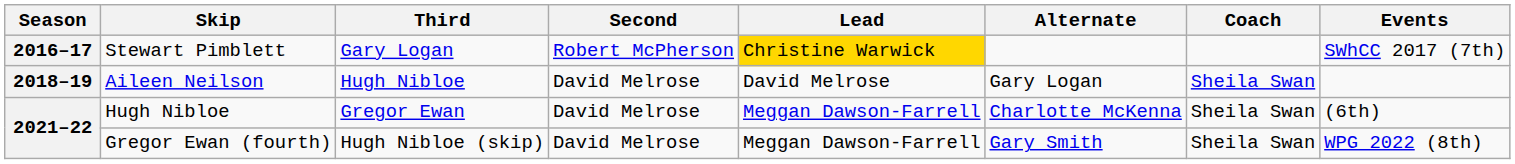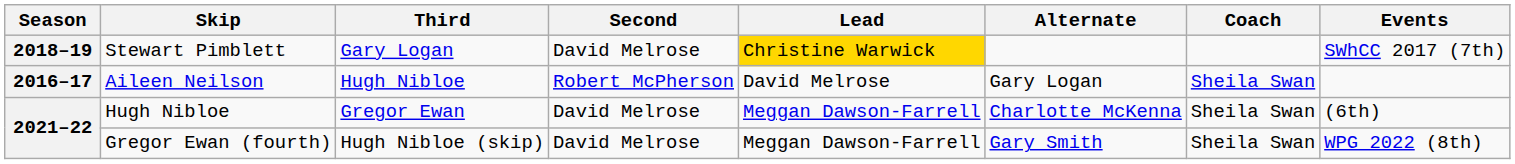Stewart Pimblett | Season: 2016–17 -> 2018–19
Stewart Pimblett | Second: Robert McPherson -> David Melrose
Aileen Neilson | Season: 2018–19 -> 2016–17
Aileen Neilson | Second: David Melrose -> Robert McPherson
